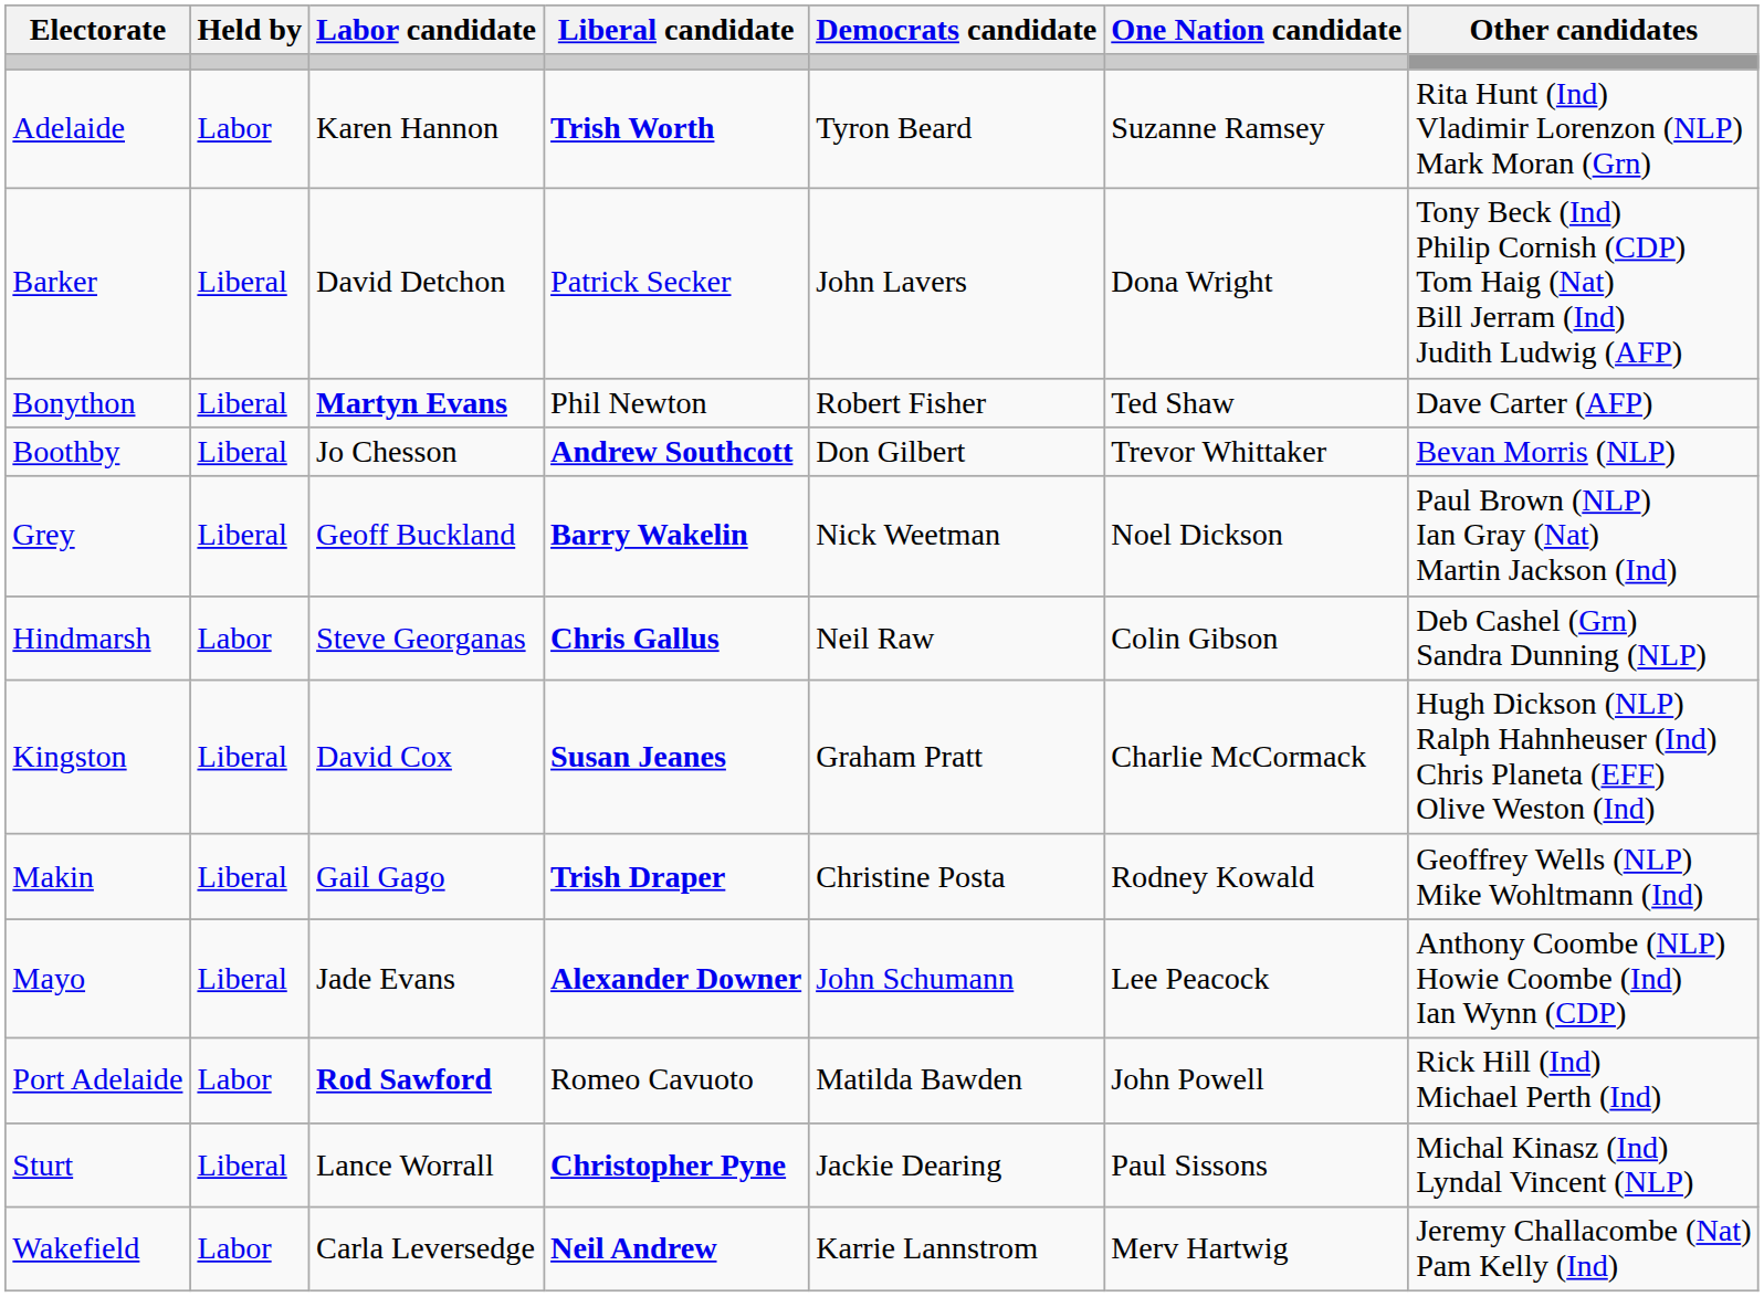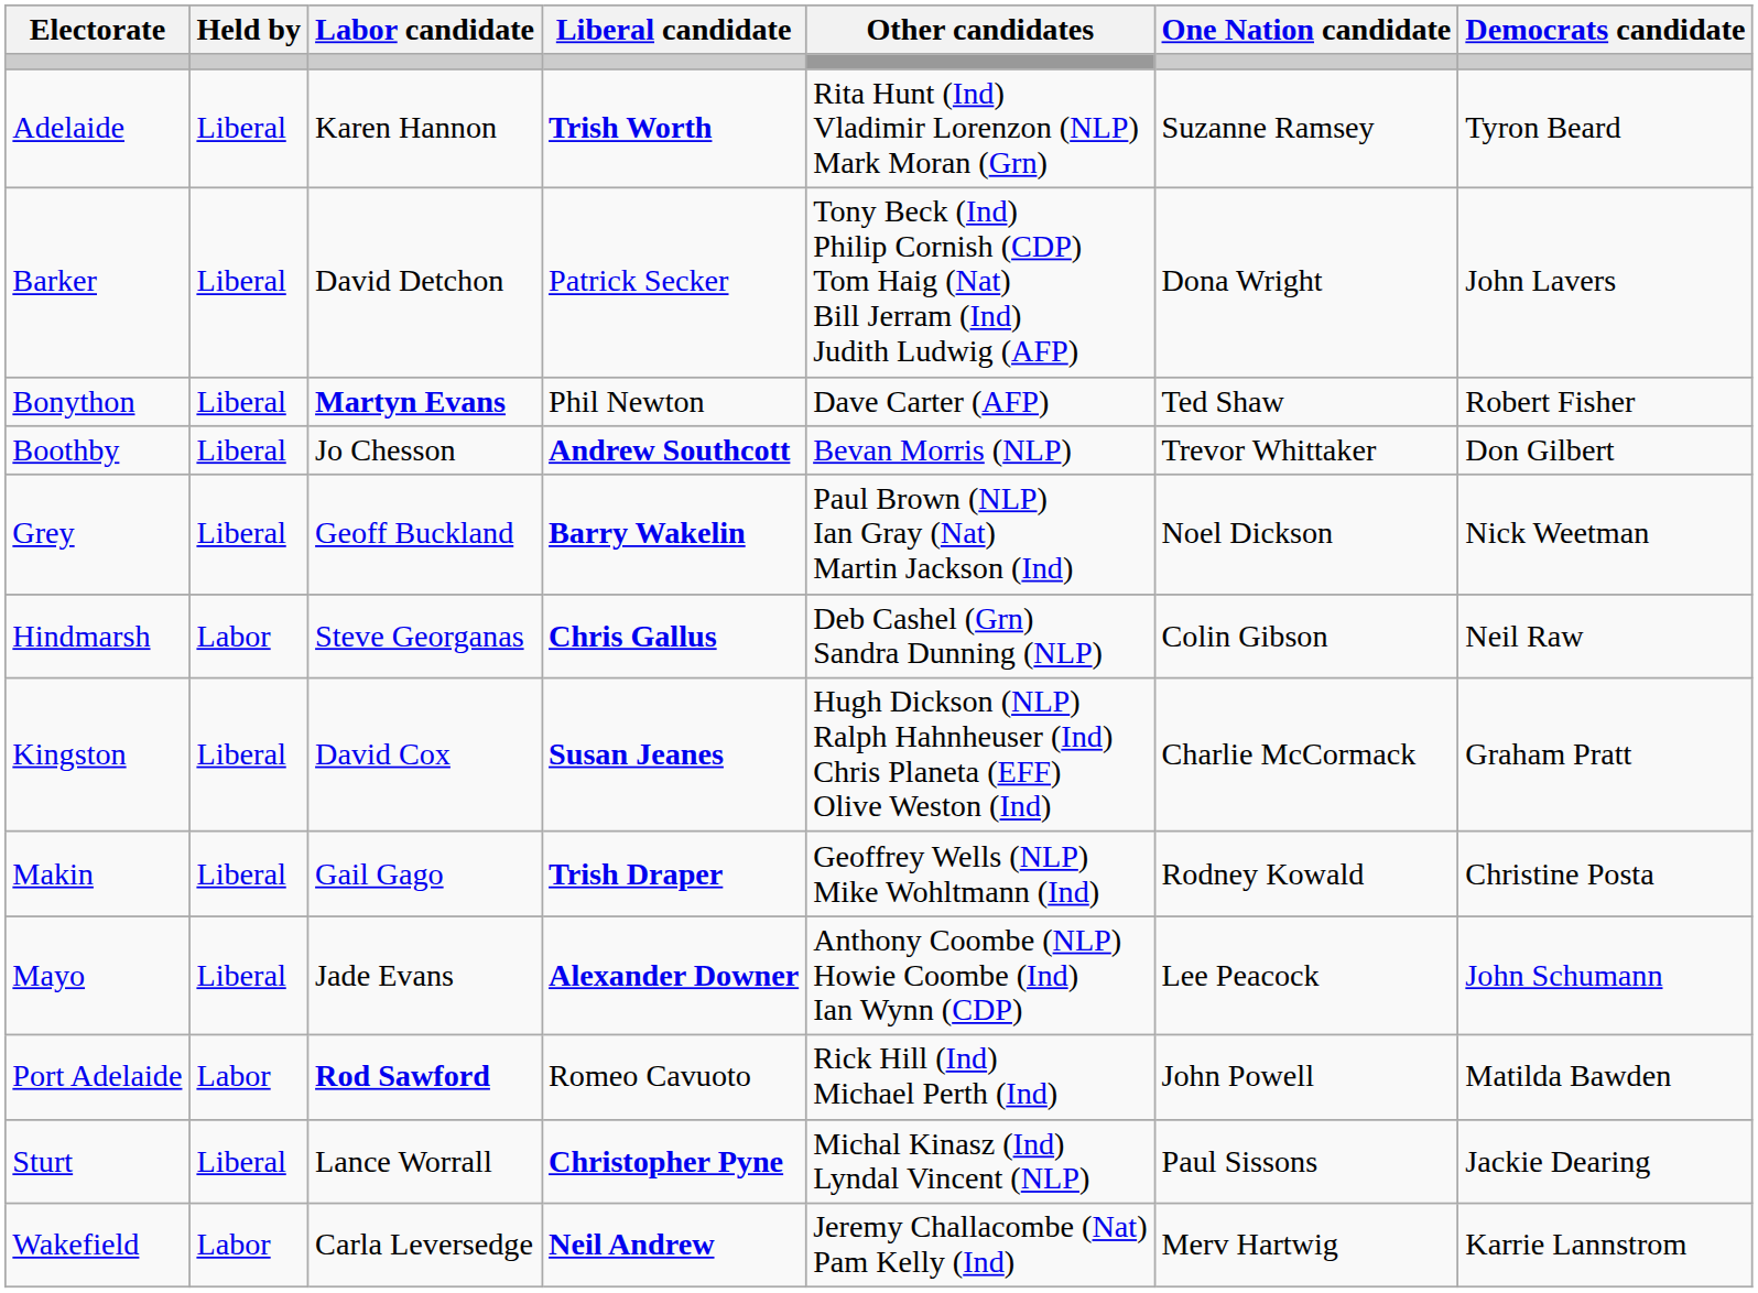columns swapped: Democrats candidate <-> Other candidates
Adelaide | Held by: Labor -> Liberal
